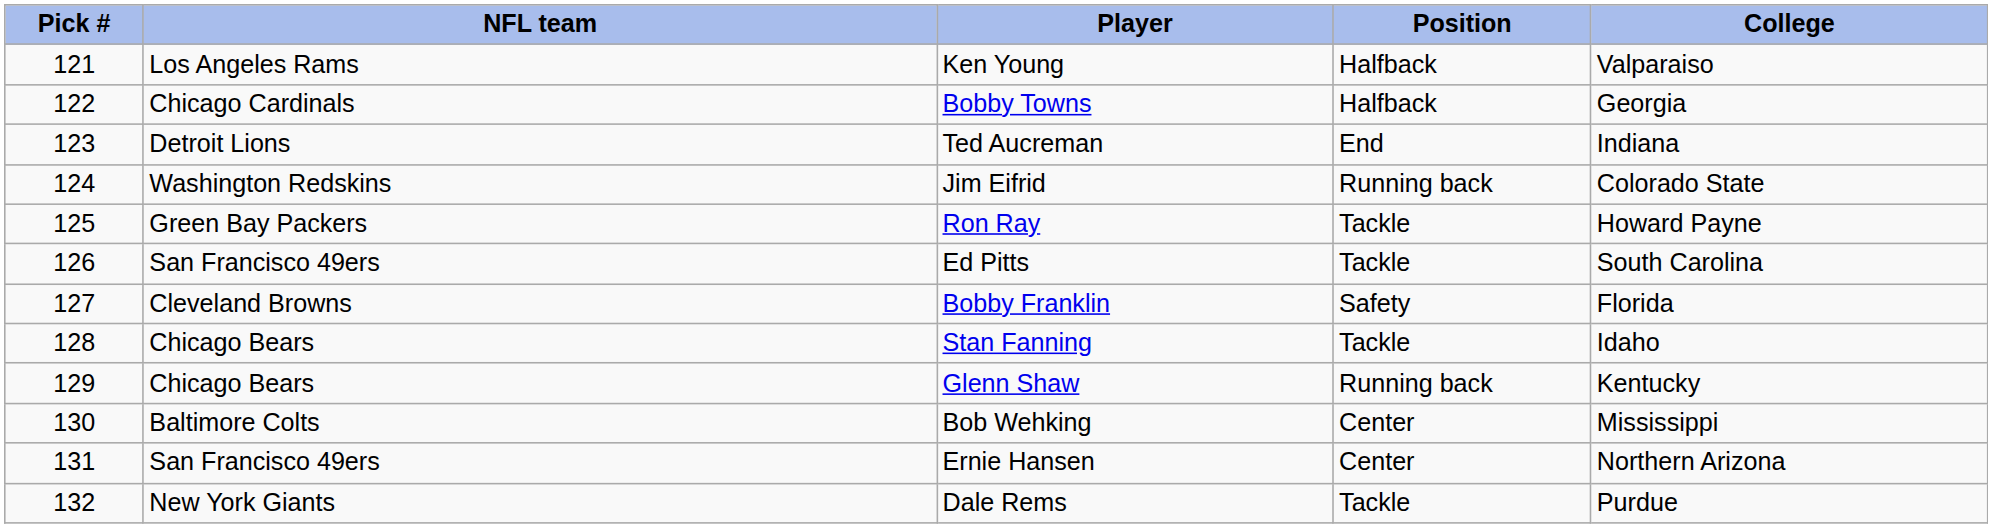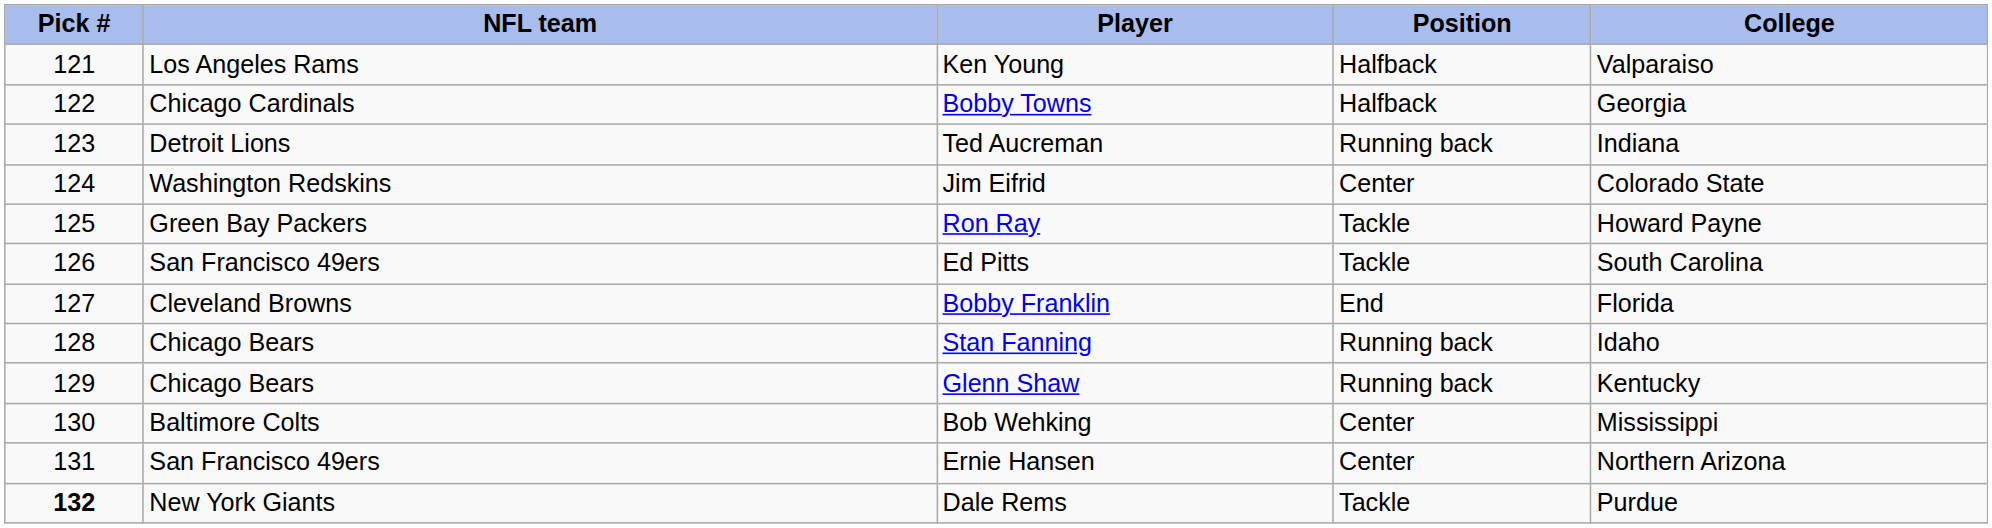Ted Aucreman | Position: End -> Running back
Jim Eifrid | Position: Running back -> Center
Bobby Franklin | Position: Safety -> End
Stan Fanning | Position: Tackle -> Running back
Dale Rems | Pick #: normal -> bold
